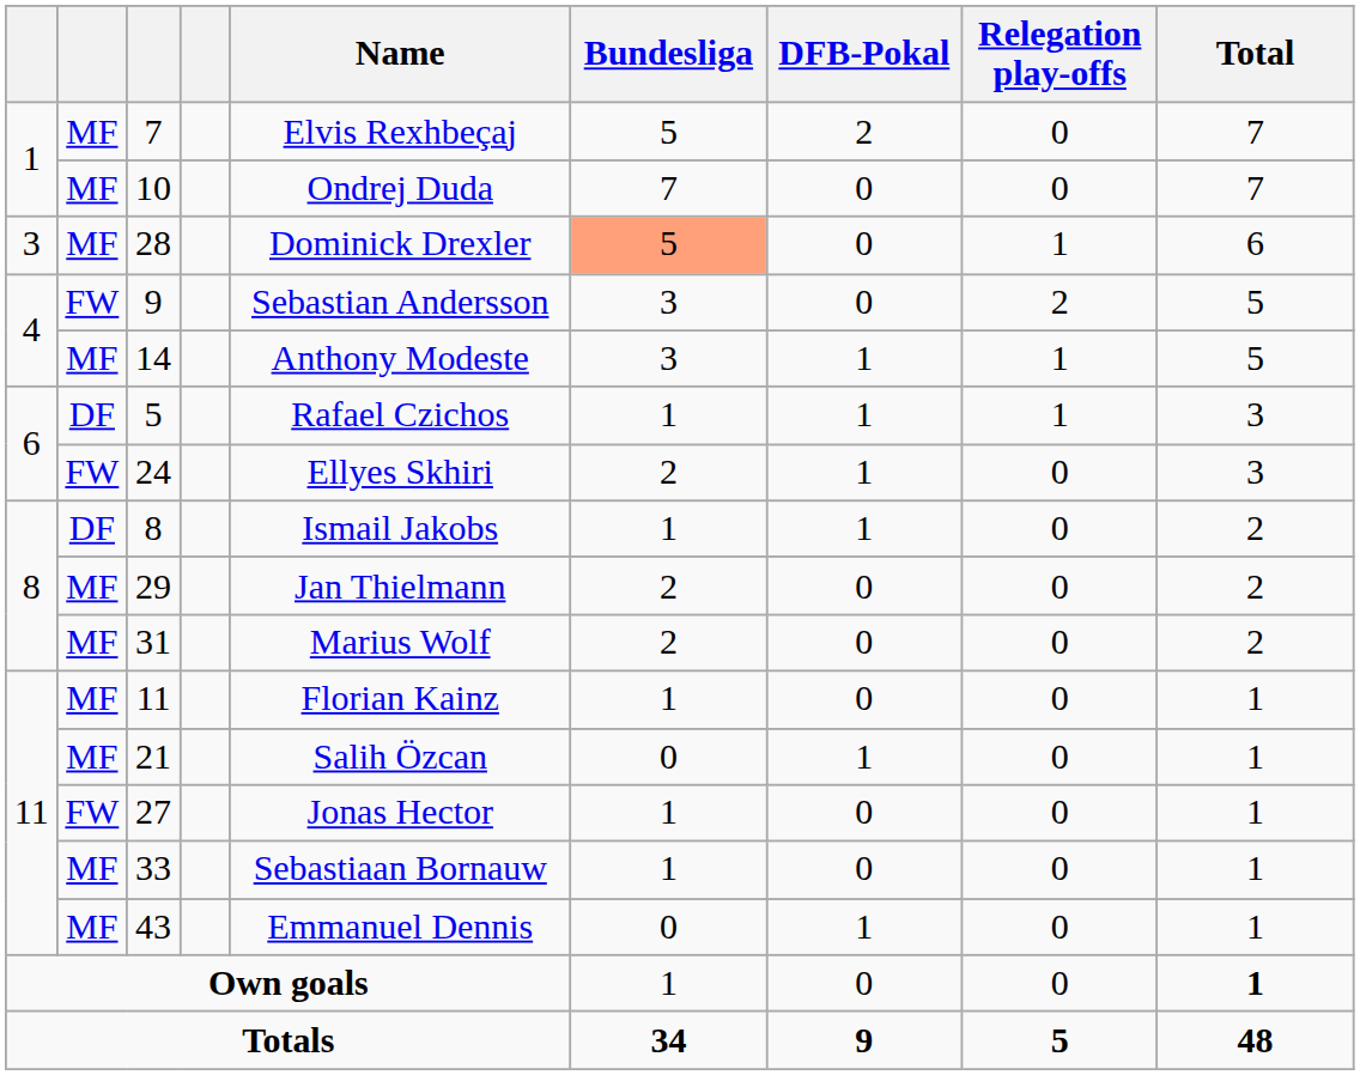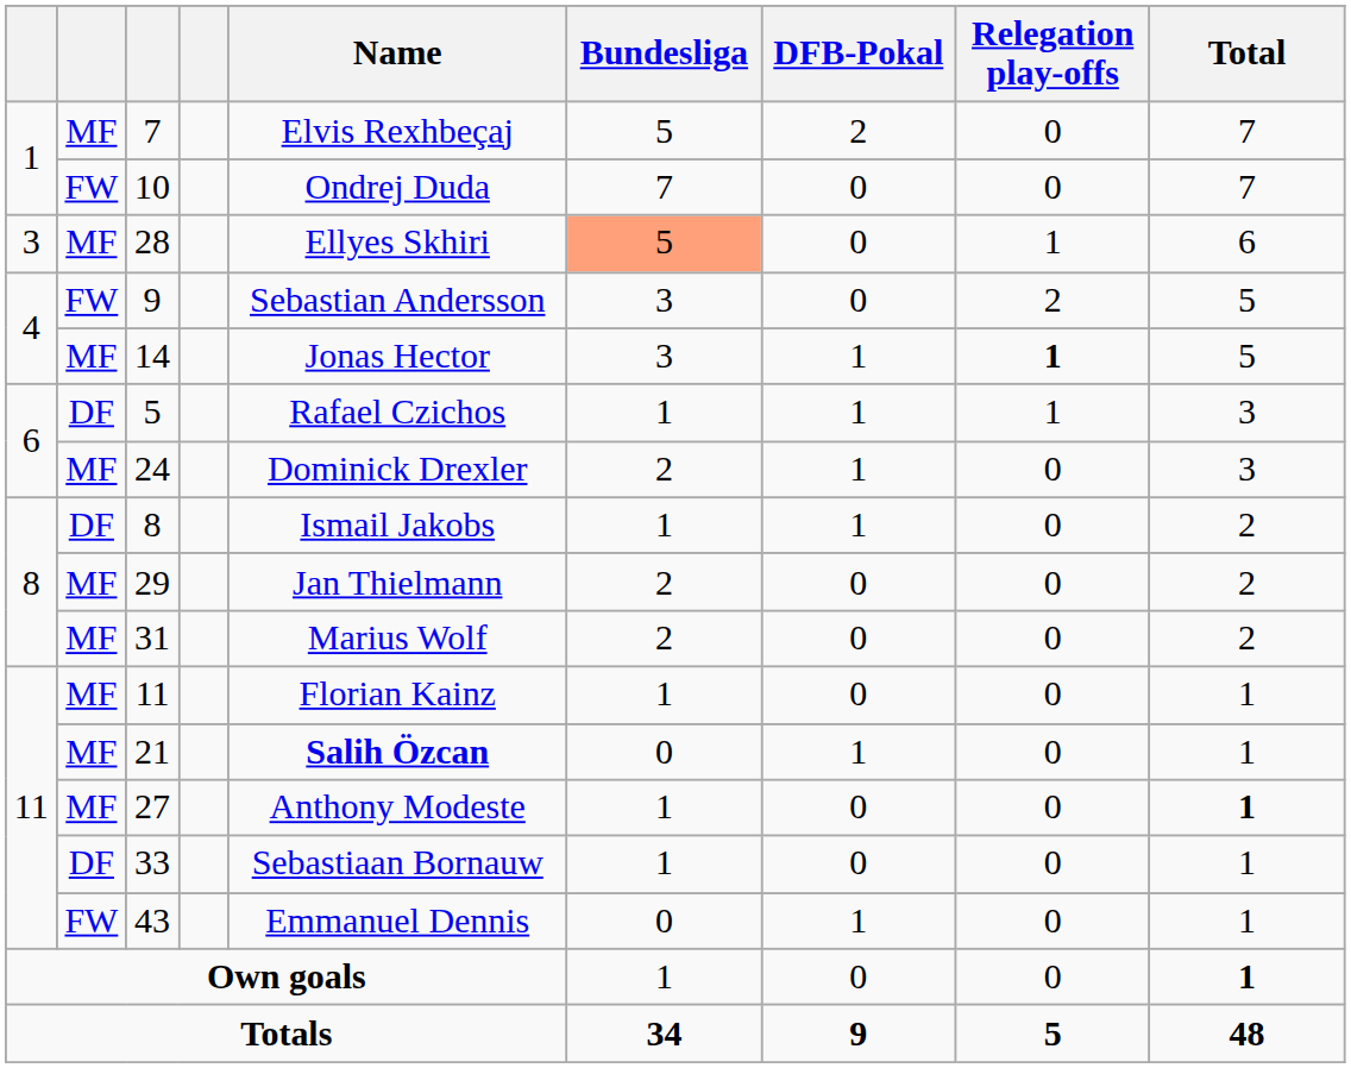10 | column 2: MF -> FW
28 | Name: Dominick Drexler -> Ellyes Skhiri
14 | Name: Anthony Modeste -> Jonas Hector
14 | Relegation play-offs: normal -> bold
24 | column 2: FW -> MF
24 | Name: Ellyes Skhiri -> Dominick Drexler
21 | Name: normal -> bold
27 | column 2: FW -> MF
27 | Name: Jonas Hector -> Anthony Modeste
27 | Total: normal -> bold
33 | column 2: MF -> DF
43 | column 2: MF -> FW
